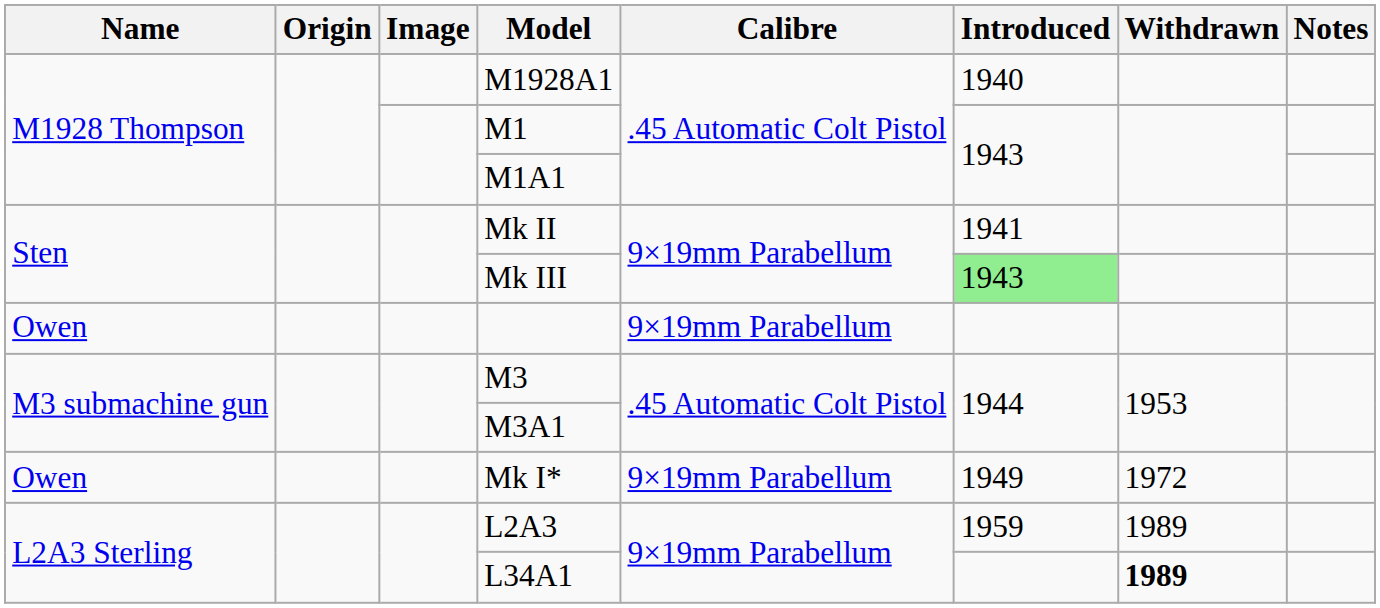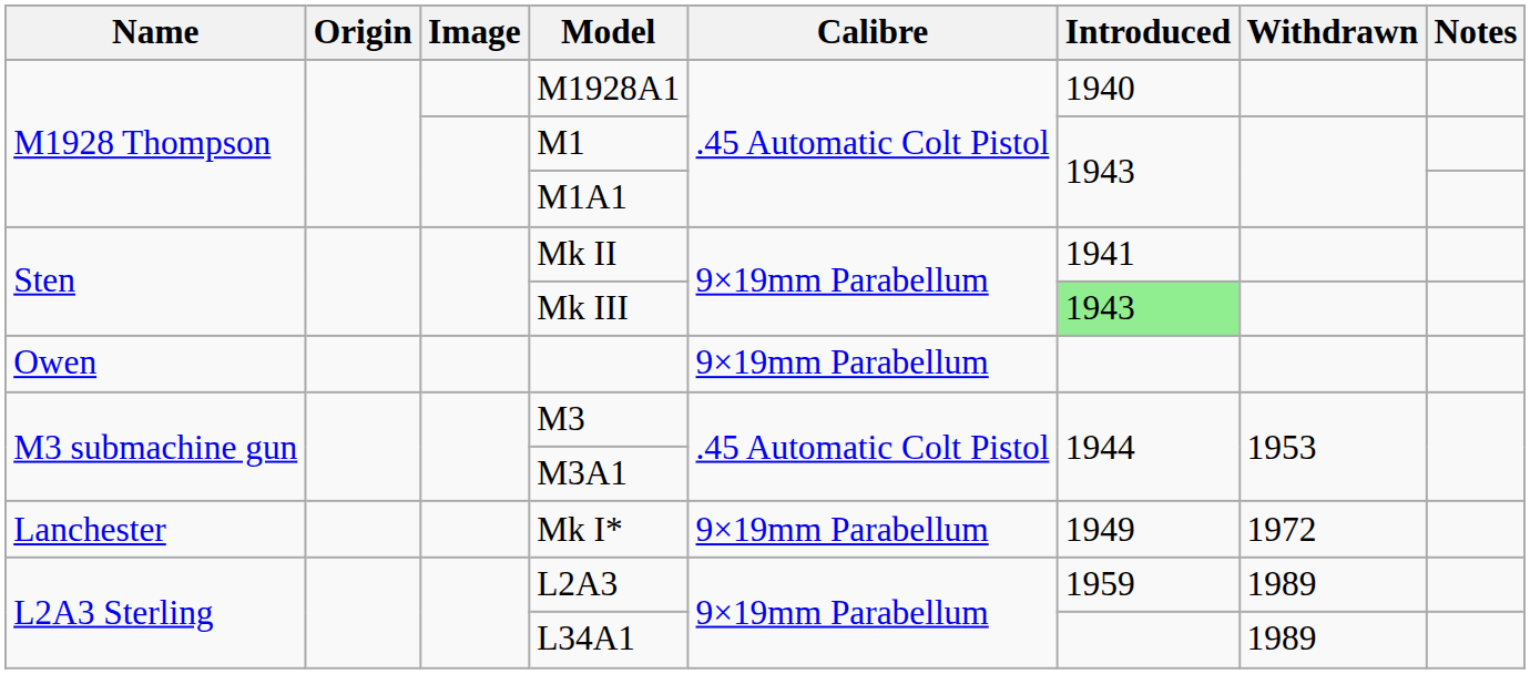Mk I* | Name: Owen -> Lanchester
L34A1 | Withdrawn: bold -> normal
